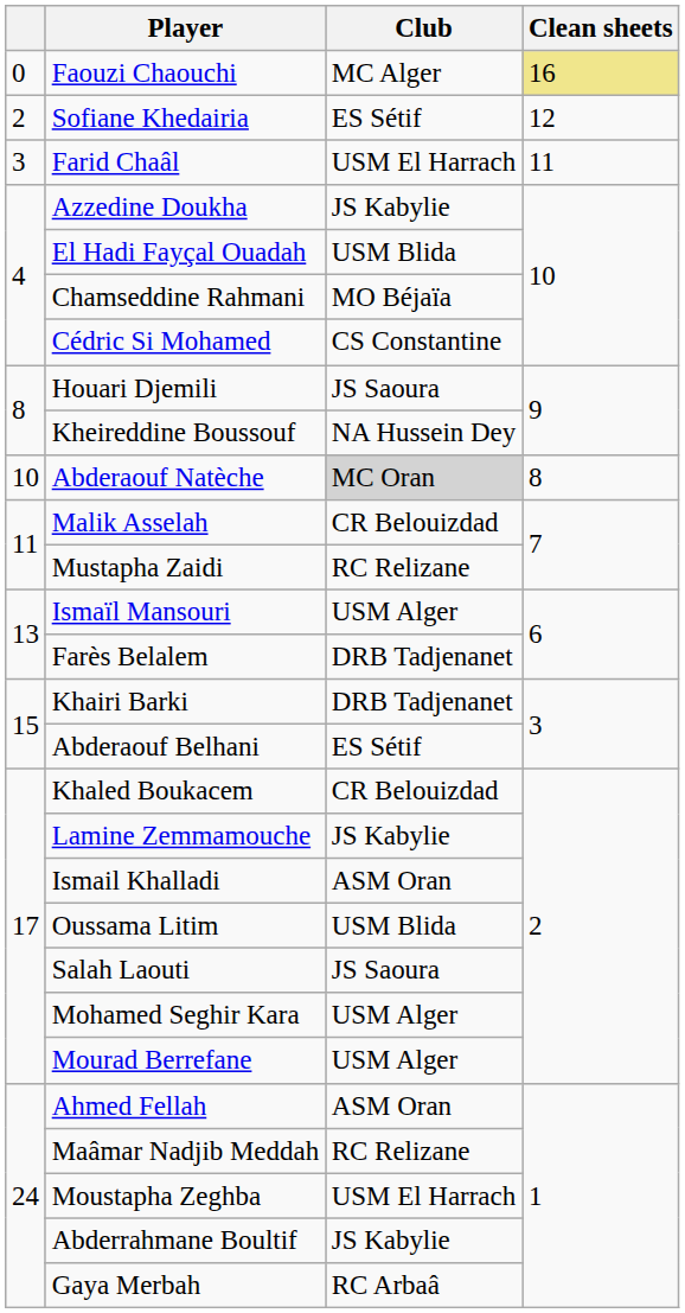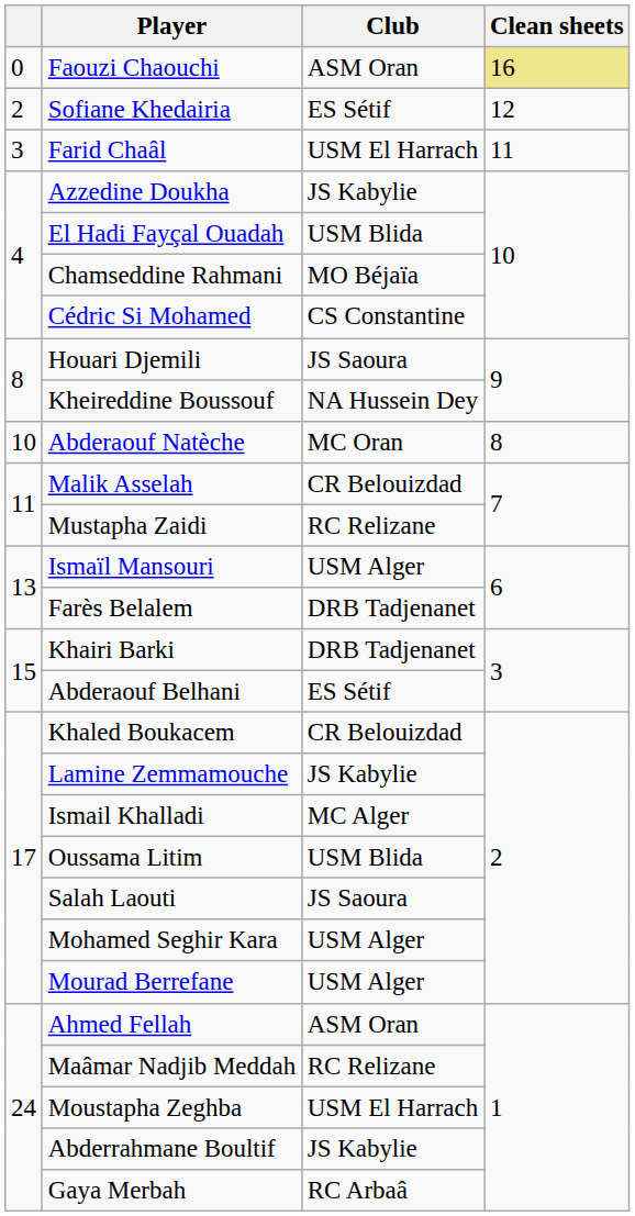Faouzi Chaouchi | Club: MC Alger -> ASM Oran
Abderaouf Natèche | Club: lightgrey background -> no background
Ismail Khalladi | Club: ASM Oran -> MC Alger
